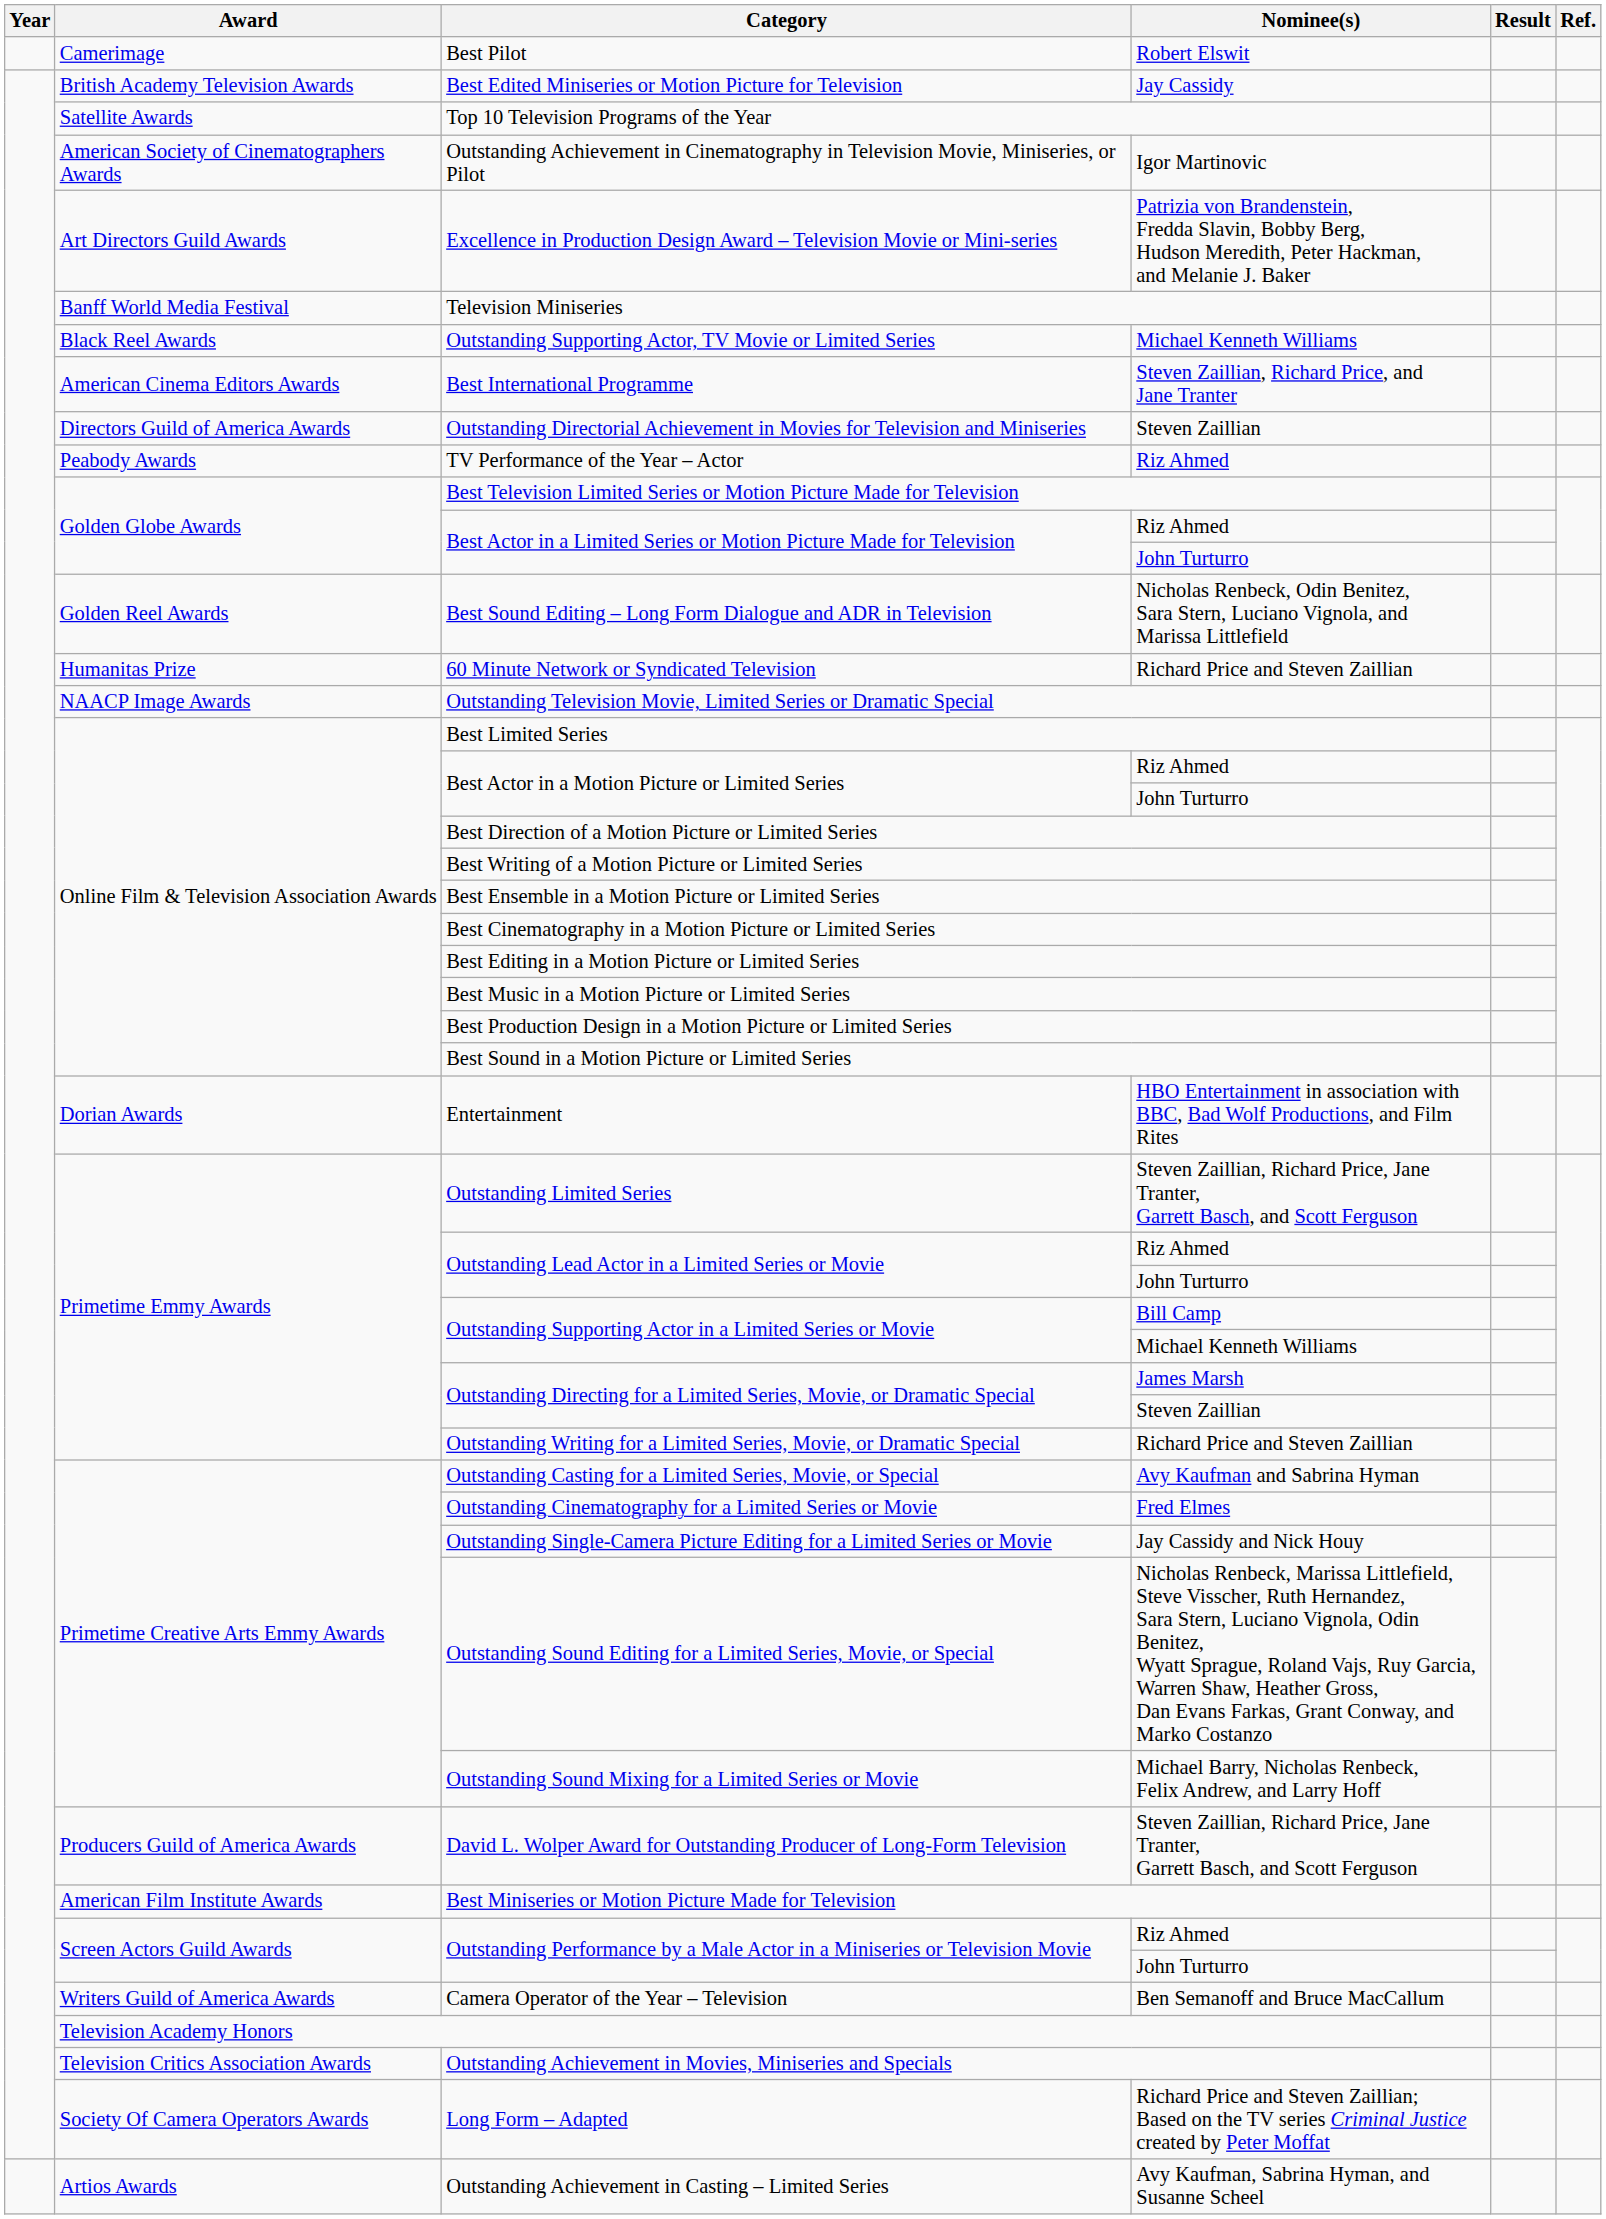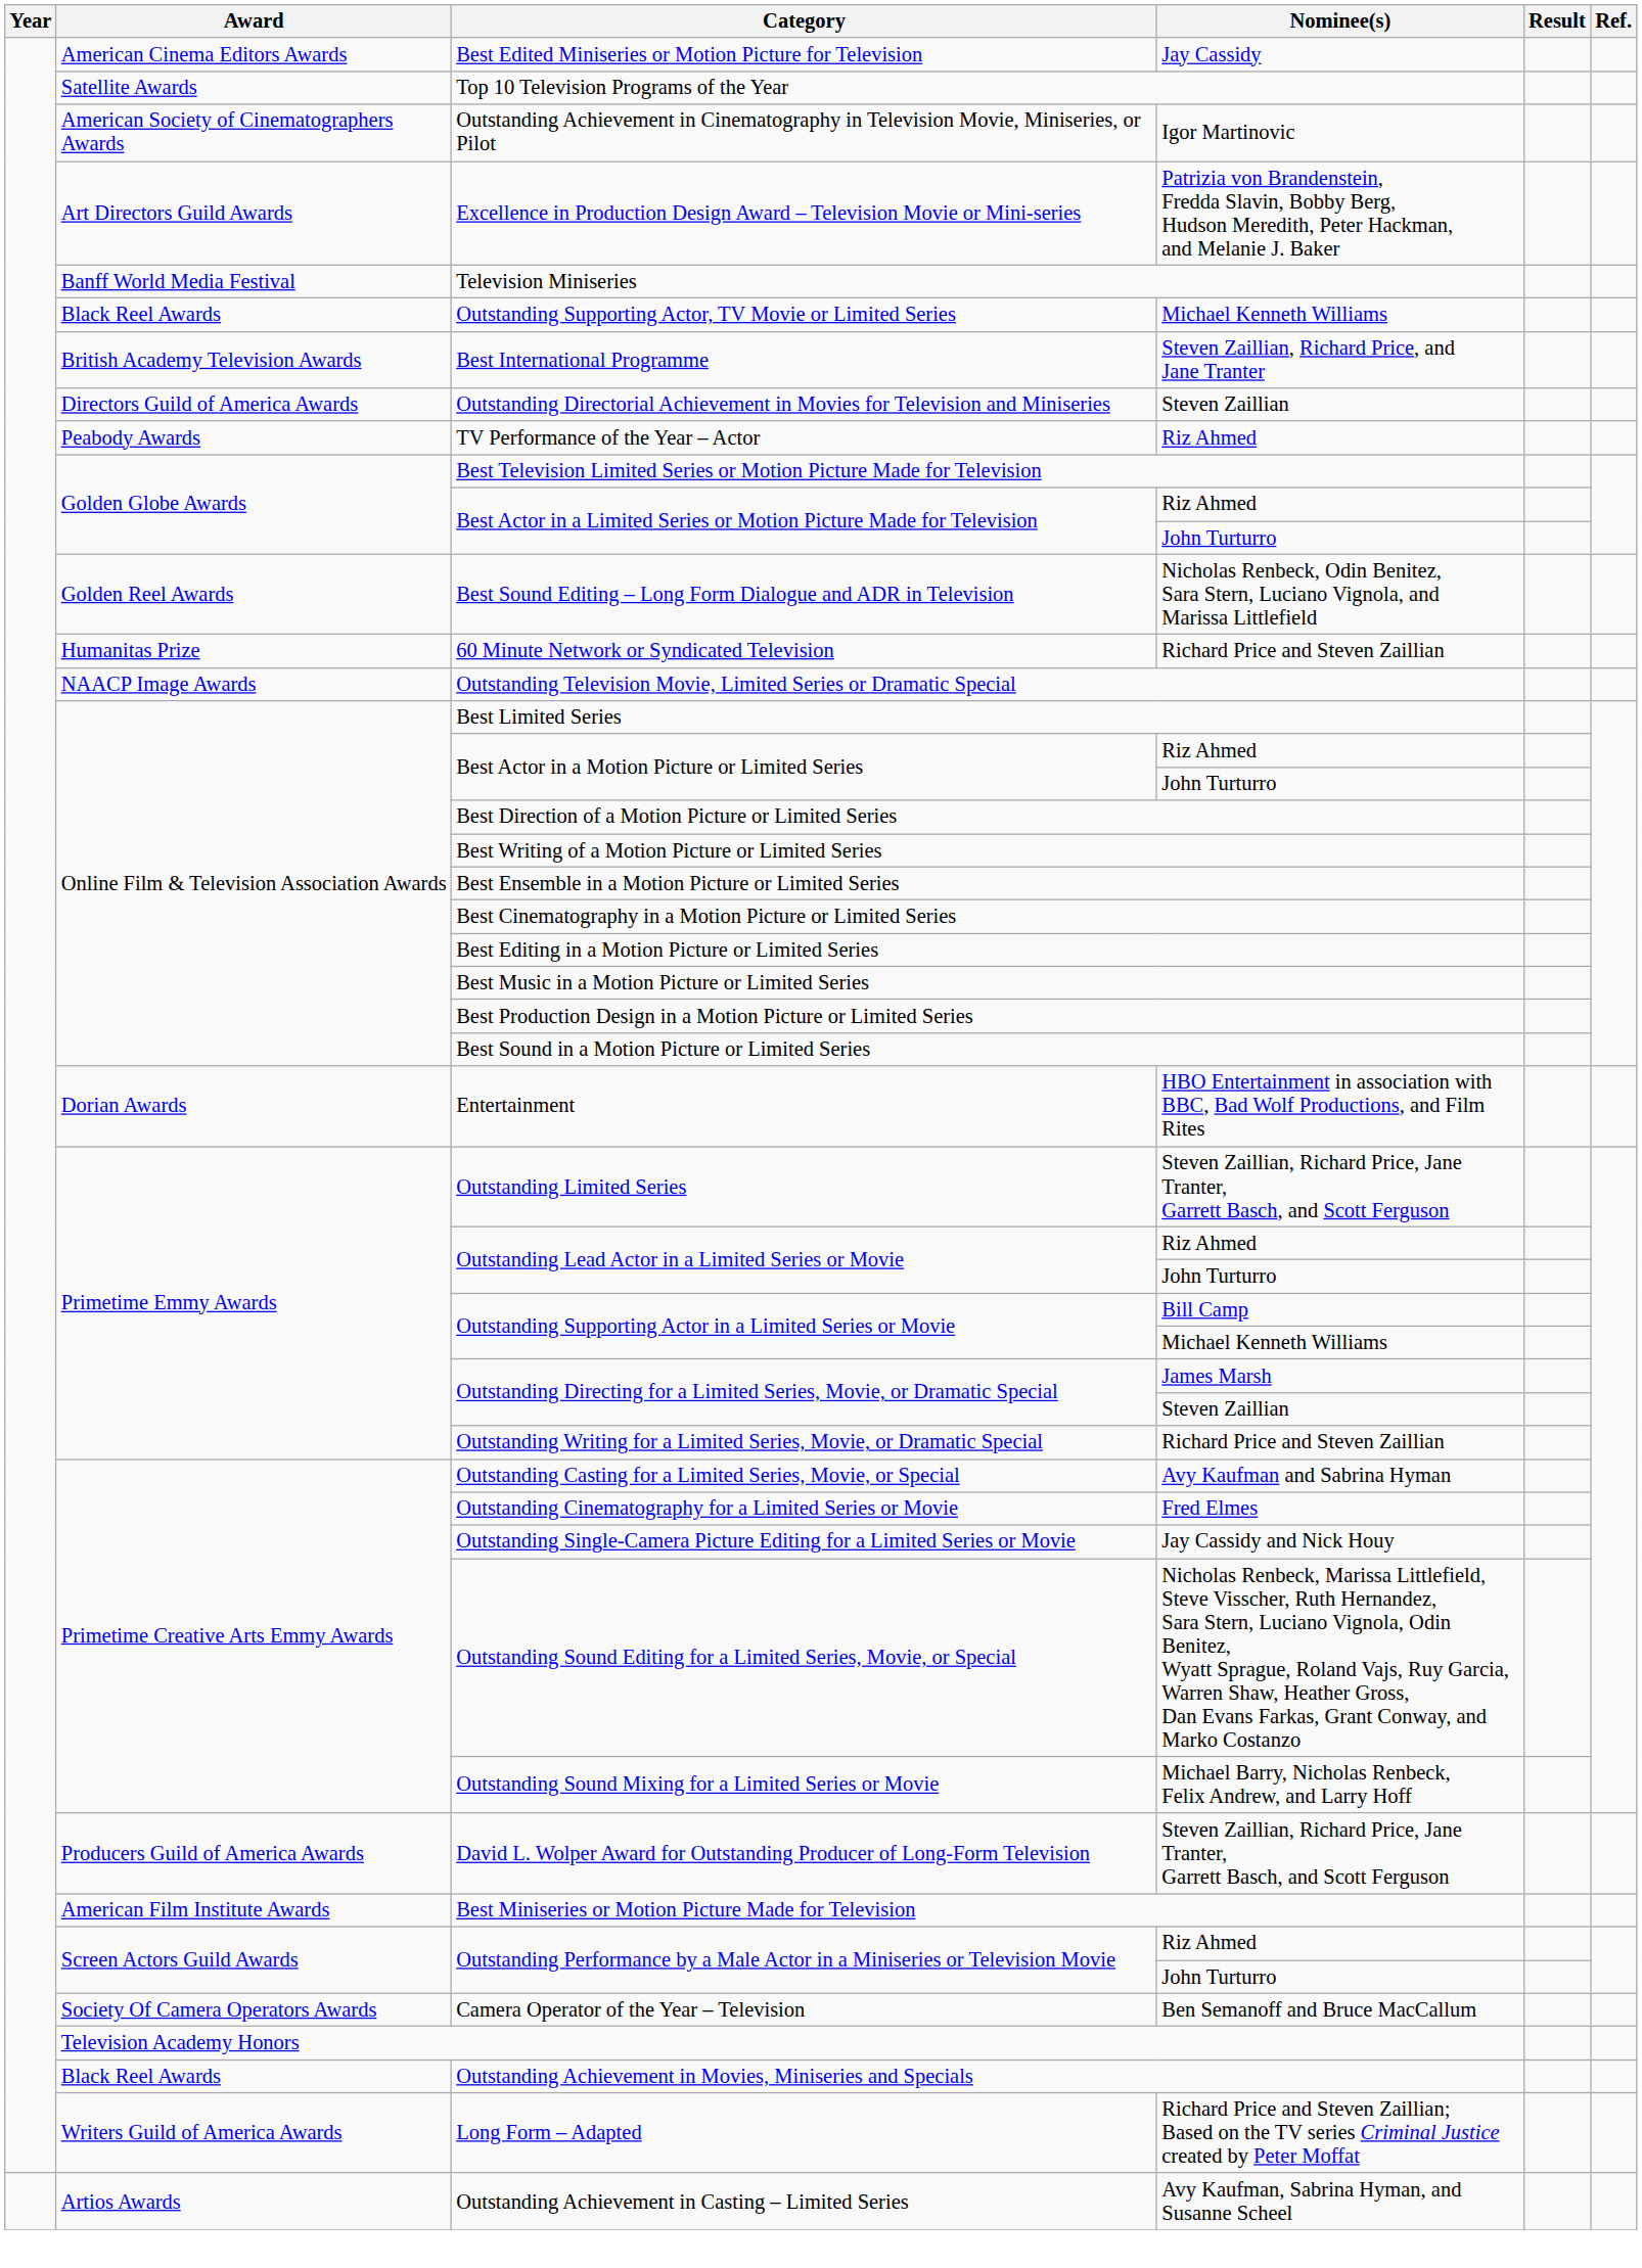- row: Camerimage | Best Pilot | Robert Elswit
Best Edited Miniseries or Motion Picture for Television | Award: British Academy Television Awards -> American Cinema Editors Awards
Best International Programme | Award: American Cinema Editors Awards -> British Academy Television Awards
Camera Operator of the Year – Television | Award: Writers Guild of America Awards -> Society Of Camera Operators Awards
Outstanding Achievement in Movies, Miniseries and Specials | Award: Television Critics Association Awards -> Black Reel Awards
Long Form – Adapted | Award: Society Of Camera Operators Awards -> Writers Guild of America Awards
